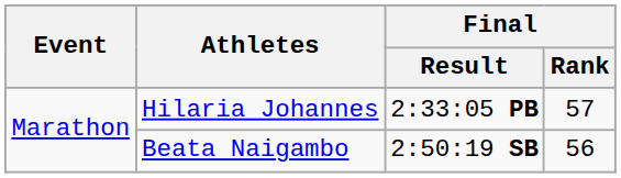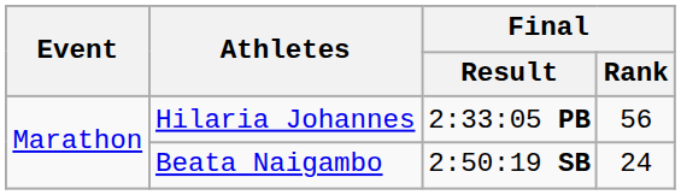Hilaria Johannes | Final / Rank: 57 -> 56
Beata Naigambo | Final / Rank: 56 -> 24
